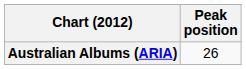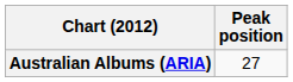Australian Albums (ARIA) | Peak position: 26 -> 27
